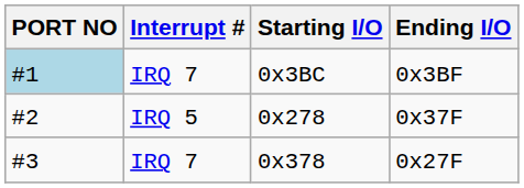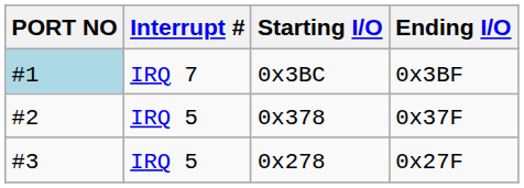0x37F | Starting I/O: 0x278 -> 0x378
0x27F | Interrupt #: IRQ 7 -> IRQ 5
0x27F | Starting I/O: 0x378 -> 0x278
